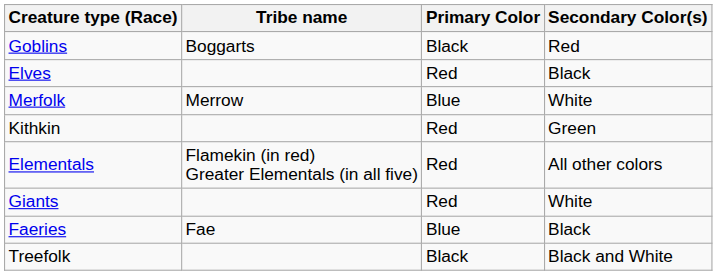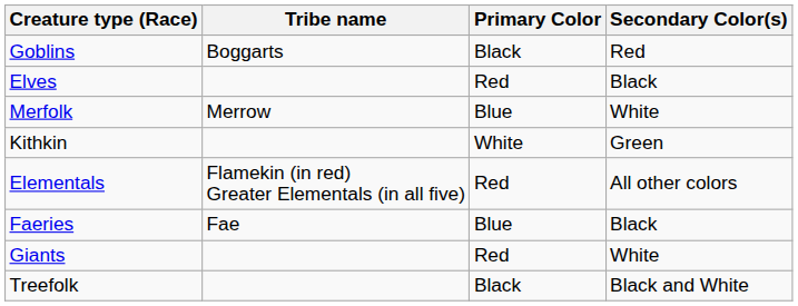Kithkin | Primary Color: Red -> White
rows swapped: Faeries <-> Giants
